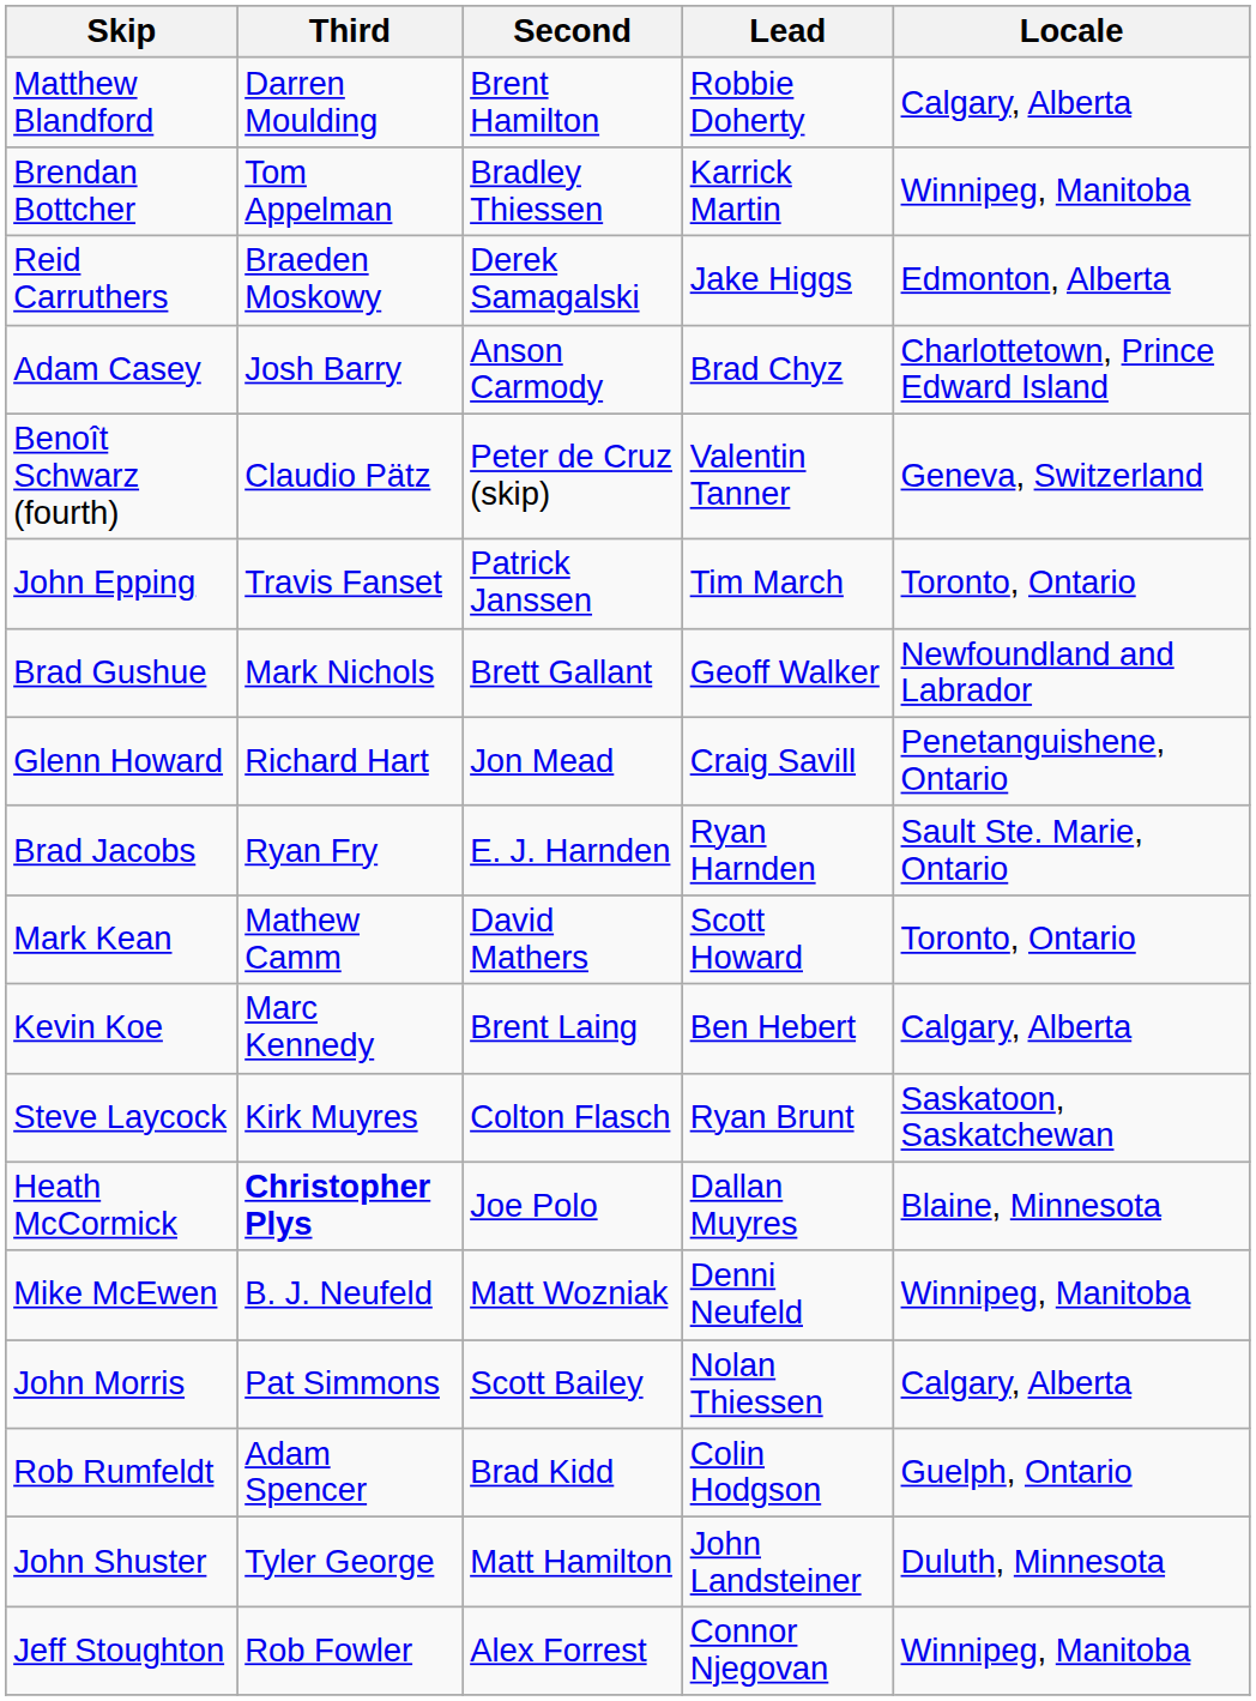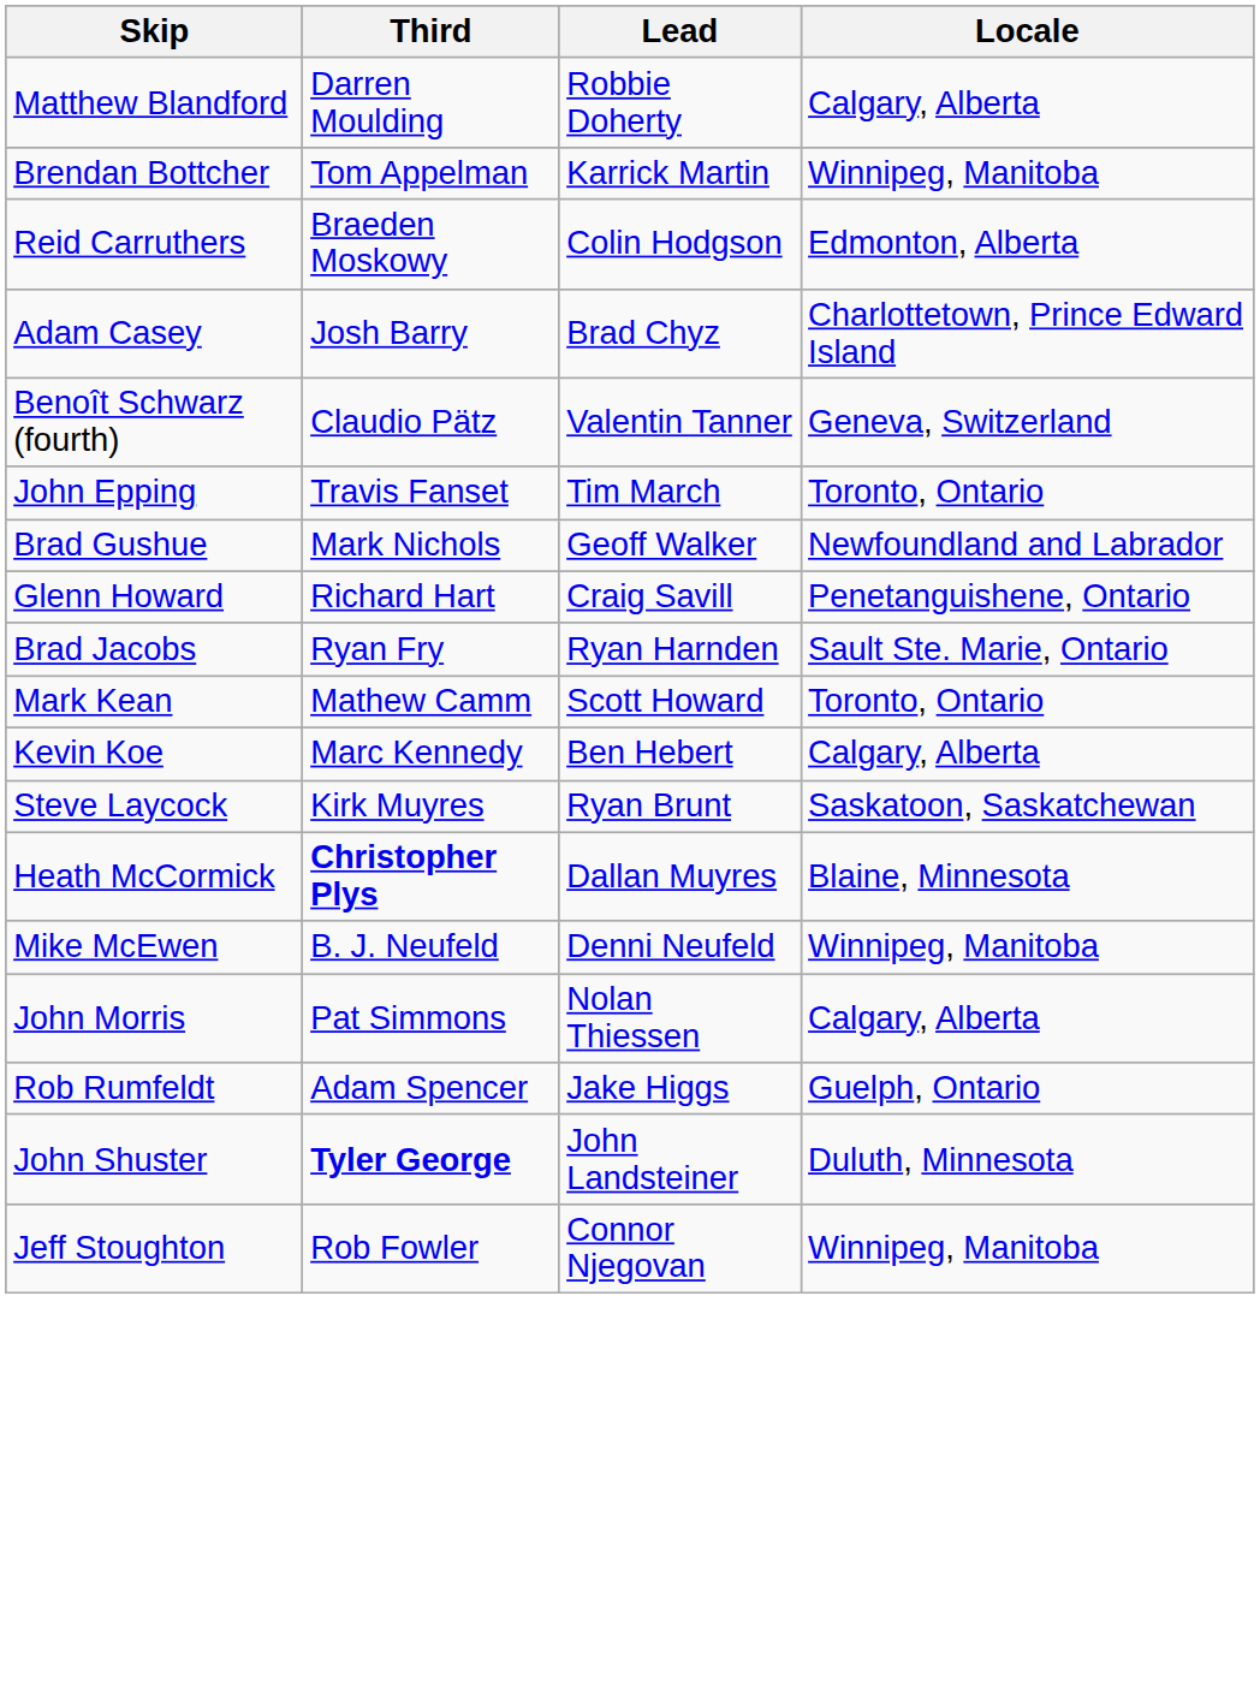- column: Second | Brent Hamilton | Bradley Thiessen | Derek Samagalski | Anson Carmody | Peter de Cruz (skip) | Patrick Janssen | Brett Gallant | Jon Mead | E. J. Harnden | David Mathers | Brent Laing | Colton Flasch | Joe Polo | Matt Wozniak | Scott Bailey | Brad Kidd | Matt Hamilton | Alex Forrest
Reid Carruthers | Lead: Jake Higgs -> Colin Hodgson
Rob Rumfeldt | Lead: Colin Hodgson -> Jake Higgs
John Shuster | Third: normal -> bold
